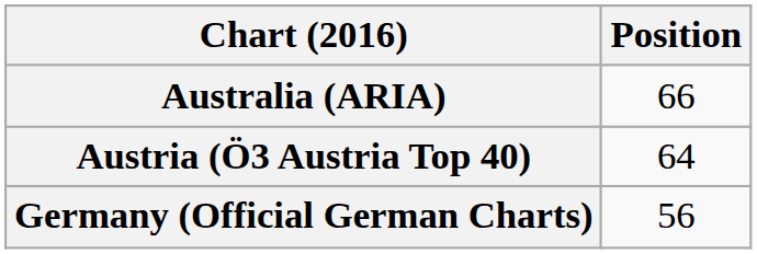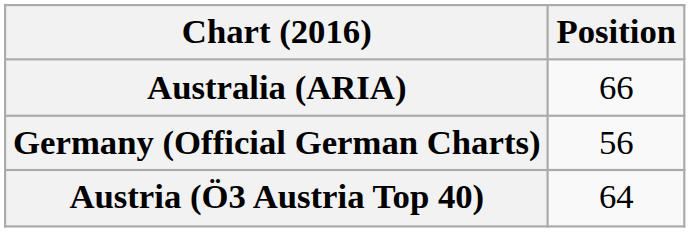rows swapped: Austria (Ö3 Austria Top 40) <-> Germany (Official German Charts)
